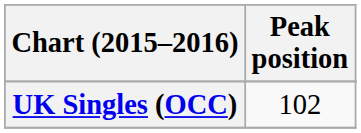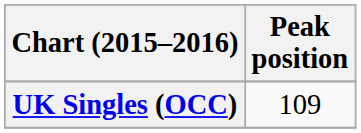UK Singles (OCC) | Peak position: 102 -> 109
